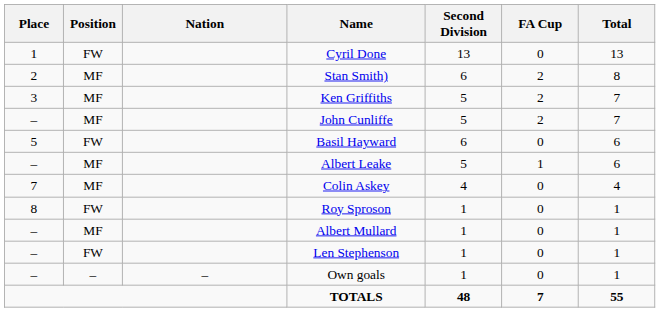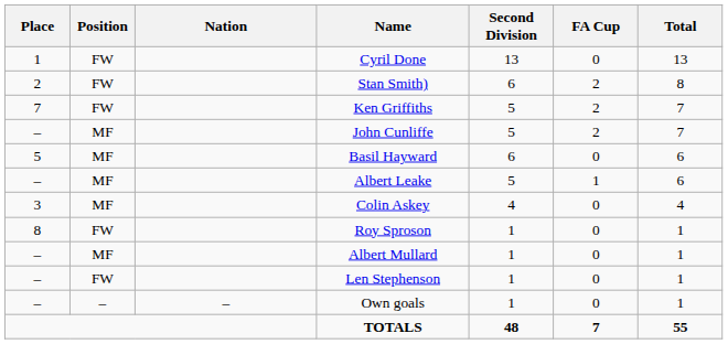Stan Smith) | Position: MF -> FW
Ken Griffiths | Place: 3 -> 7
Ken Griffiths | Position: MF -> FW
Basil Hayward | Position: FW -> MF
Colin Askey | Place: 7 -> 3
